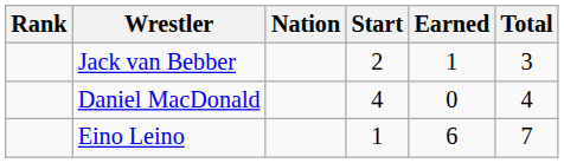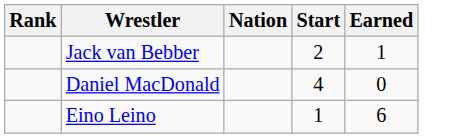- column: Total | 3 | 4 | 7
